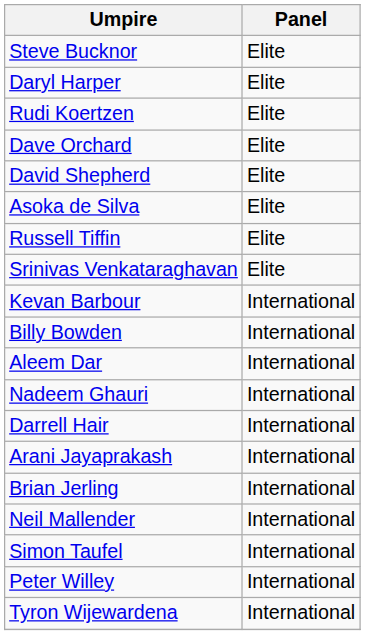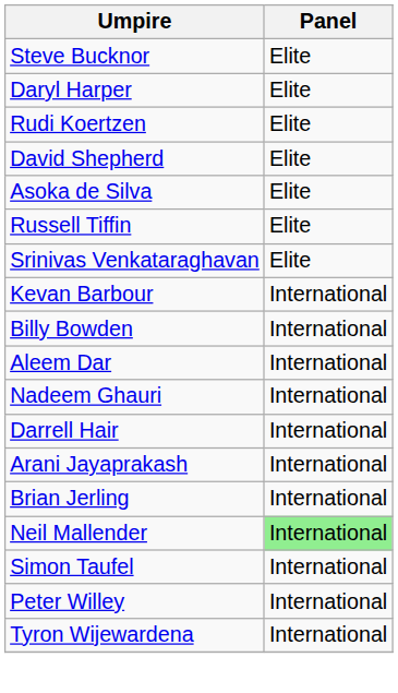- row: Dave Orchard | Elite
Neil Mallender | Panel: no background -> lightgreen background
